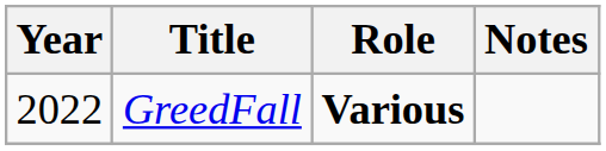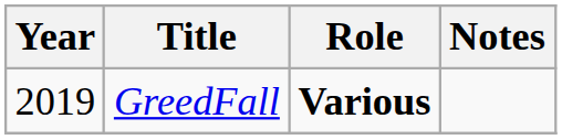GreedFall | Year: 2022 -> 2019
